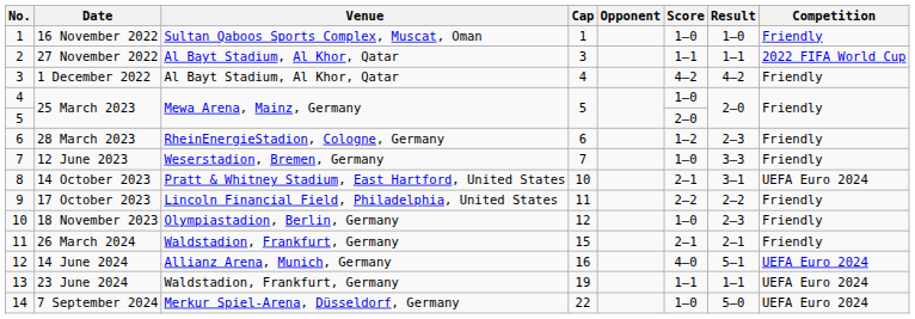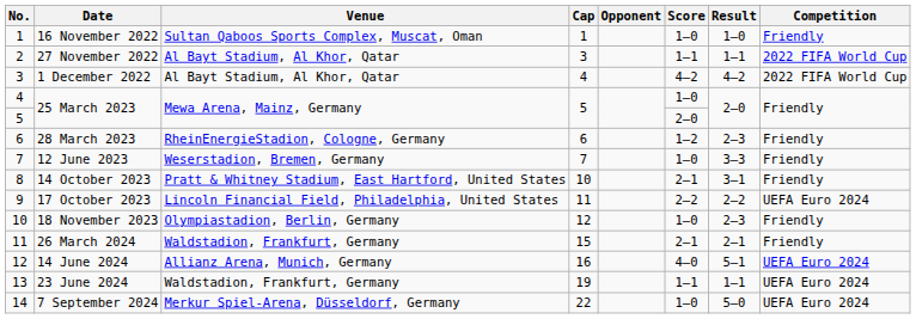1 December 2022 | Competition: Friendly -> 2022 FIFA World Cup
14 October 2023 | Competition: UEFA Euro 2024 -> Friendly
17 October 2023 | Competition: Friendly -> UEFA Euro 2024
